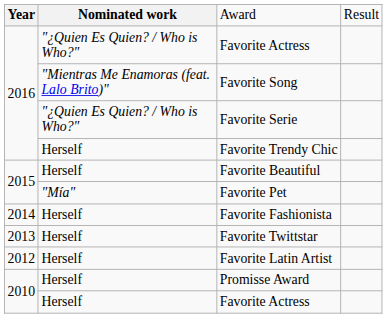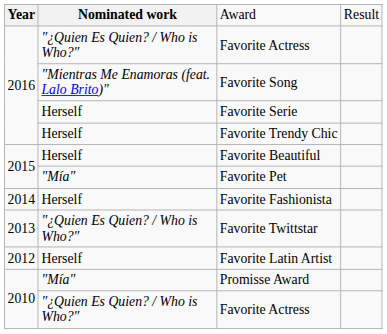Favorite Serie | column 2: "¿Quien Es Quien? / Who is Who?" -> Herself
Favorite Twittstar | column 2: Herself -> "¿Quien Es Quien? / Who is Who?"
Promisse Award | column 2: Herself -> "Mía"
2010 / Favorite Actress | column 2: Herself -> "¿Quien Es Quien? / Who is Who?"
